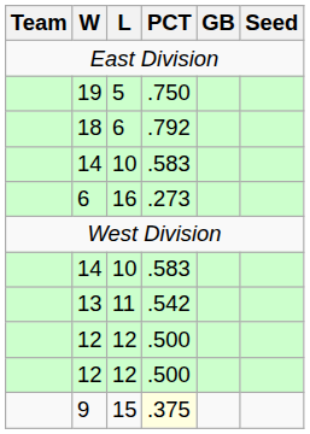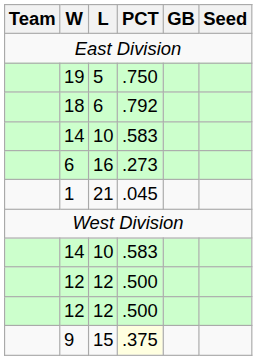+ row: 1 | 21 | .045
- row: 13 | 11 | .542
